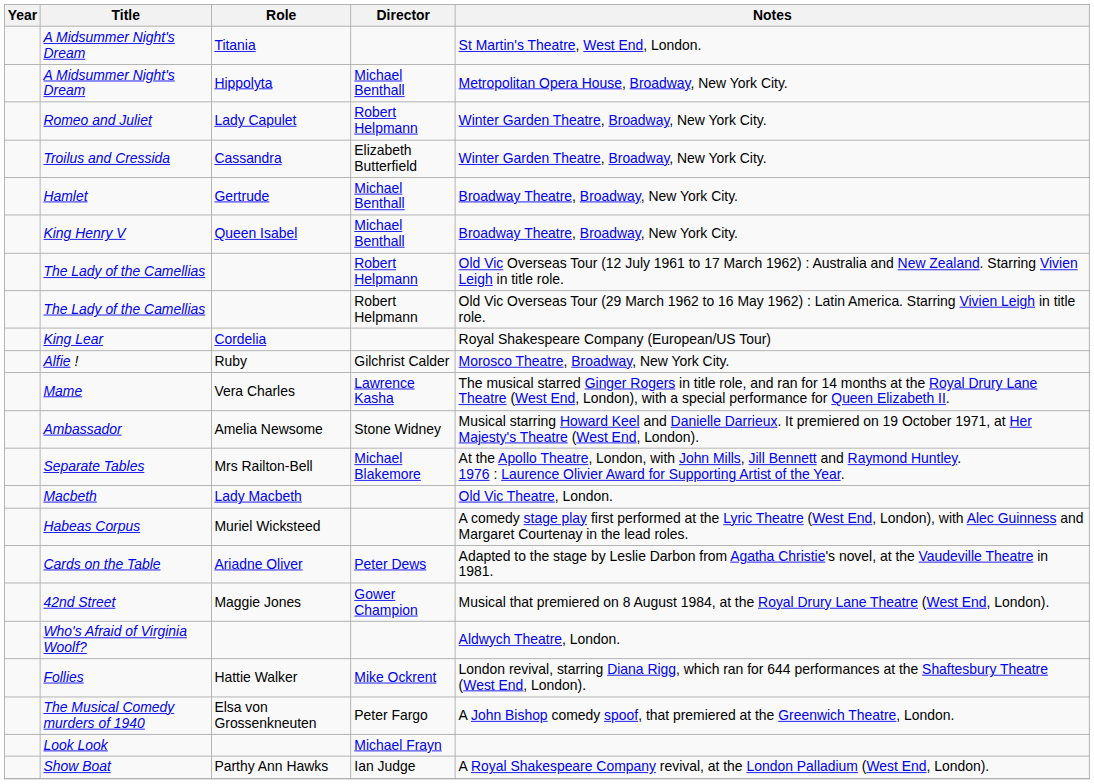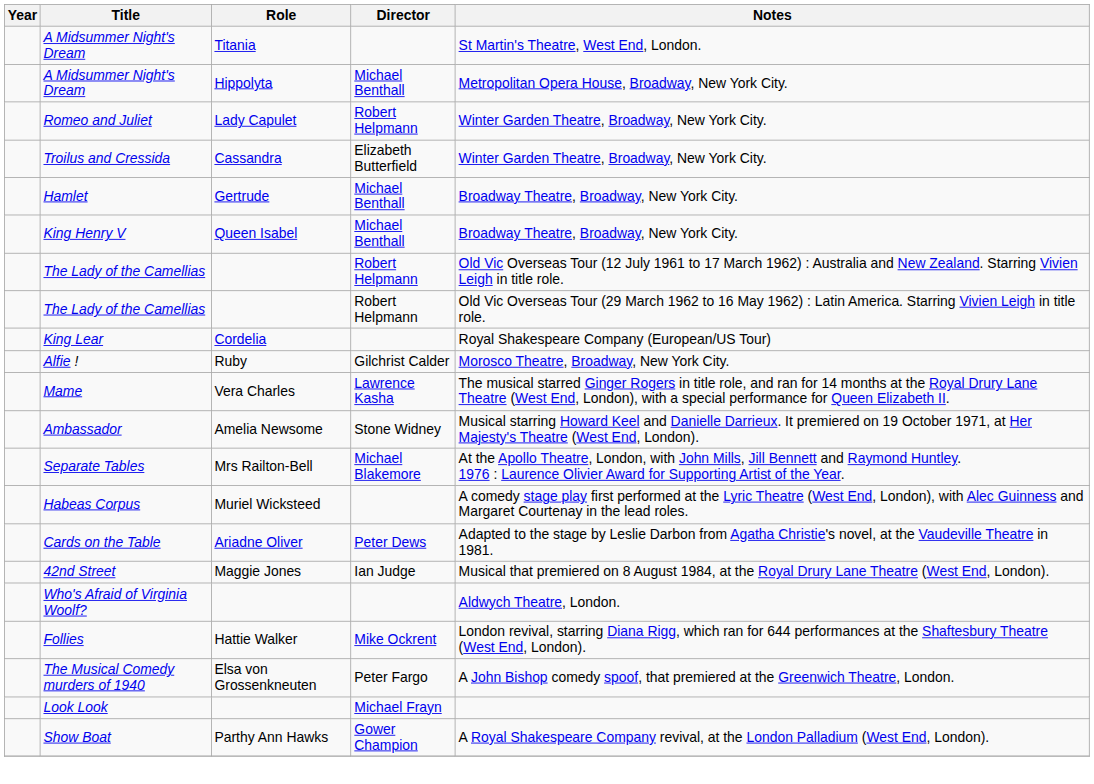- row: Macbeth | Lady Macbeth | Old Vic Theatre, London.
42nd Street | Director: Gower Champion -> Ian Judge
Show Boat | Director: Ian Judge -> Gower Champion
